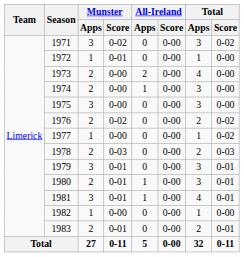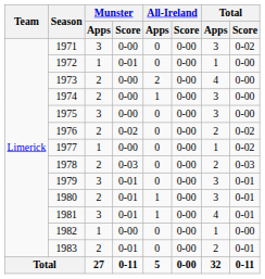1971 | Munster / Score: 0-02 -> 0-00
